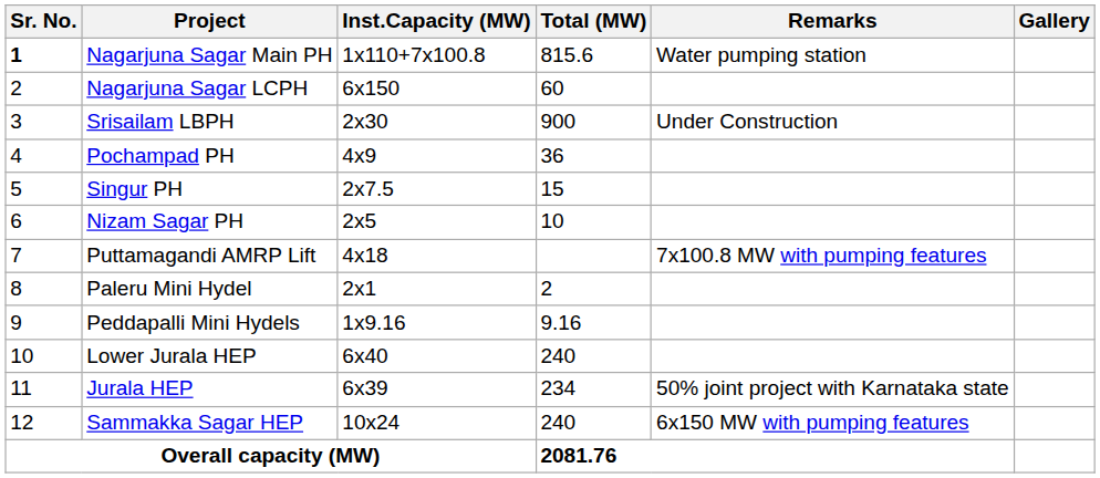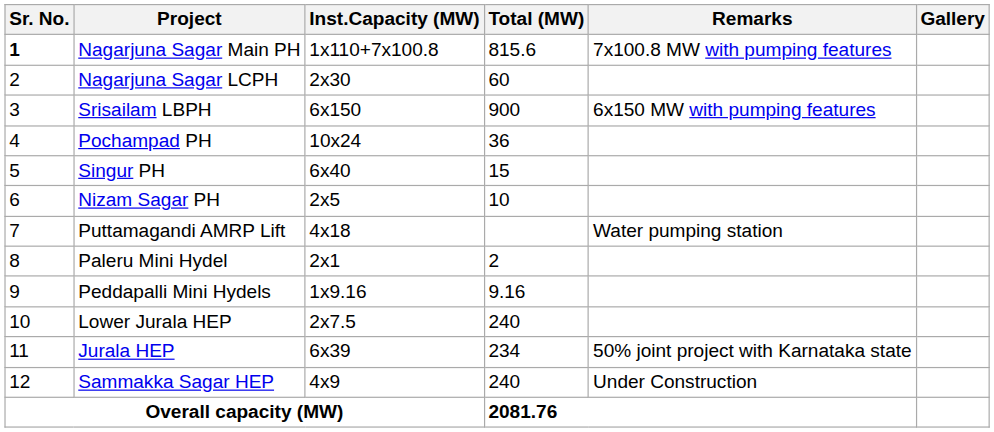Nagarjuna Sagar Main PH | Remarks: Water pumping station -> 7x100.8 MW with pumping features
Nagarjuna Sagar LCPH | Inst.Capacity (MW): 6x150 -> 2x30
Srisailam LBPH | Inst.Capacity (MW): 2x30 -> 6x150
Srisailam LBPH | Remarks: Under Construction -> 6x150 MW with pumping features
Pochampad PH | Inst.Capacity (MW): 4x9 -> 10x24
Singur PH | Inst.Capacity (MW): 2x7.5 -> 6x40
Puttamagandi AMRP Lift | Remarks: 7x100.8 MW with pumping features -> Water pumping station
Lower Jurala HEP | Inst.Capacity (MW): 6x40 -> 2x7.5
Sammakka Sagar HEP | Inst.Capacity (MW): 10x24 -> 4x9
Sammakka Sagar HEP | Remarks: 6x150 MW with pumping features -> Under Construction
